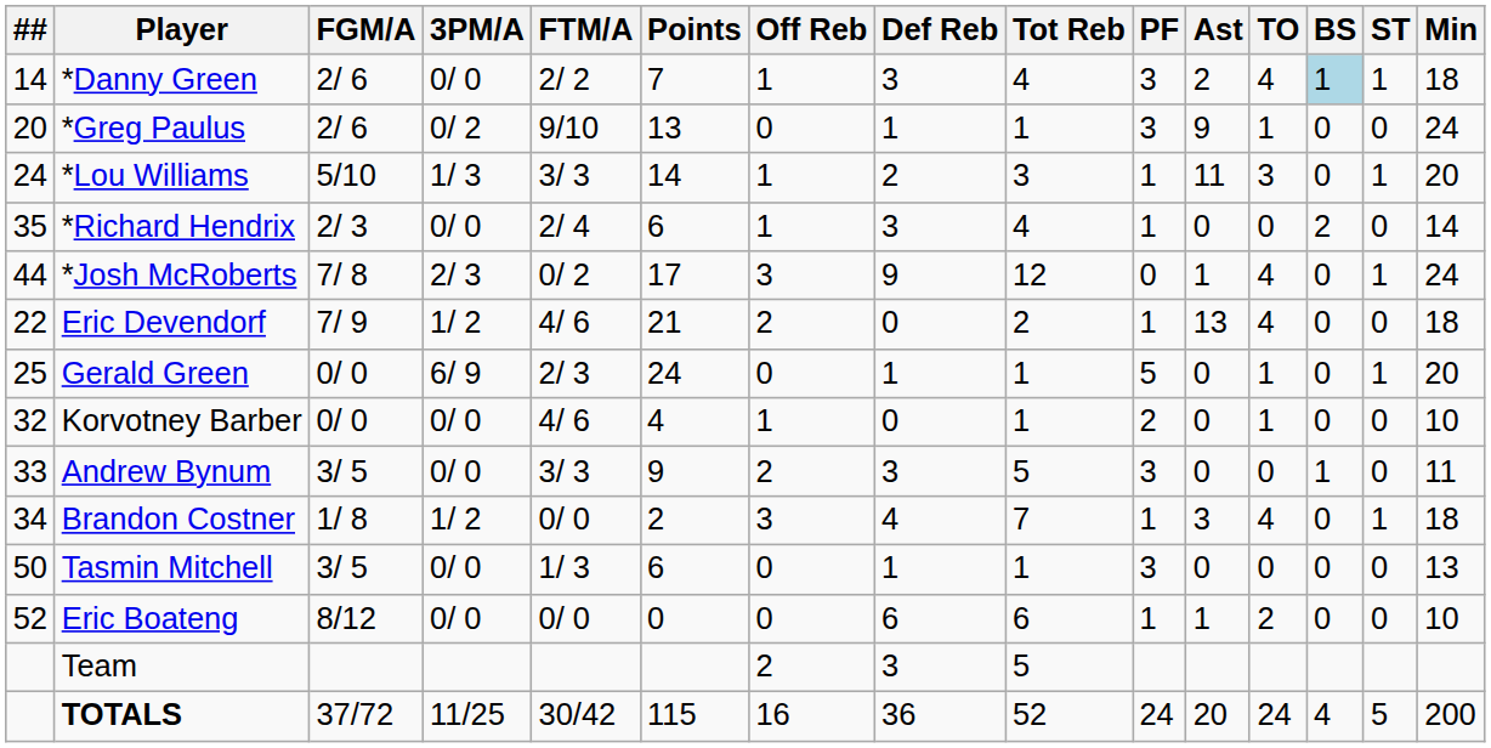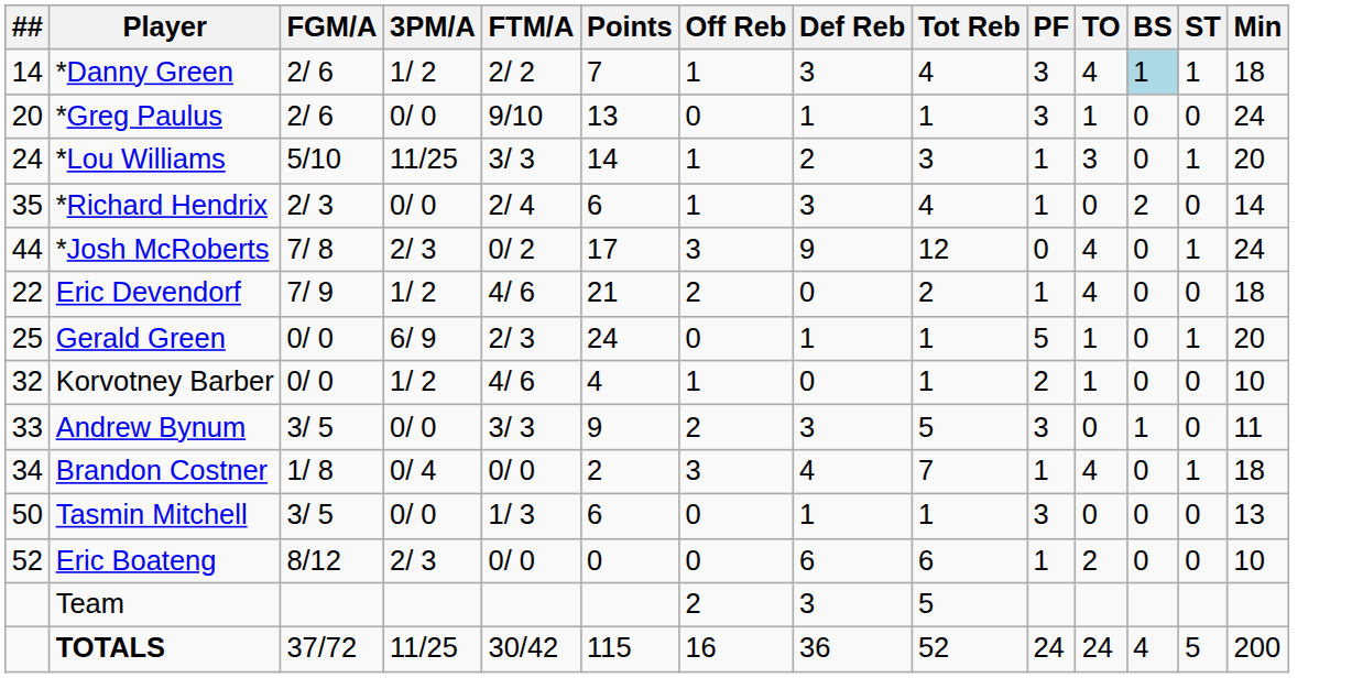- column: Ast | 2 | 9 | 11 | 0 | 1 | 13 | 0 | 0 | 0 | 3 | 0 | 1 | 20
*Danny Green | 3PM/A: 0/ 0 -> 1/ 2
*Greg Paulus | 3PM/A: 0/ 2 -> 0/ 0
*Lou Williams | 3PM/A: 1/ 3 -> 11/25
Korvotney Barber | 3PM/A: 0/ 0 -> 1/ 2
Brandon Costner | 3PM/A: 1/ 2 -> 0/ 4
Eric Boateng | 3PM/A: 0/ 0 -> 2/ 3
